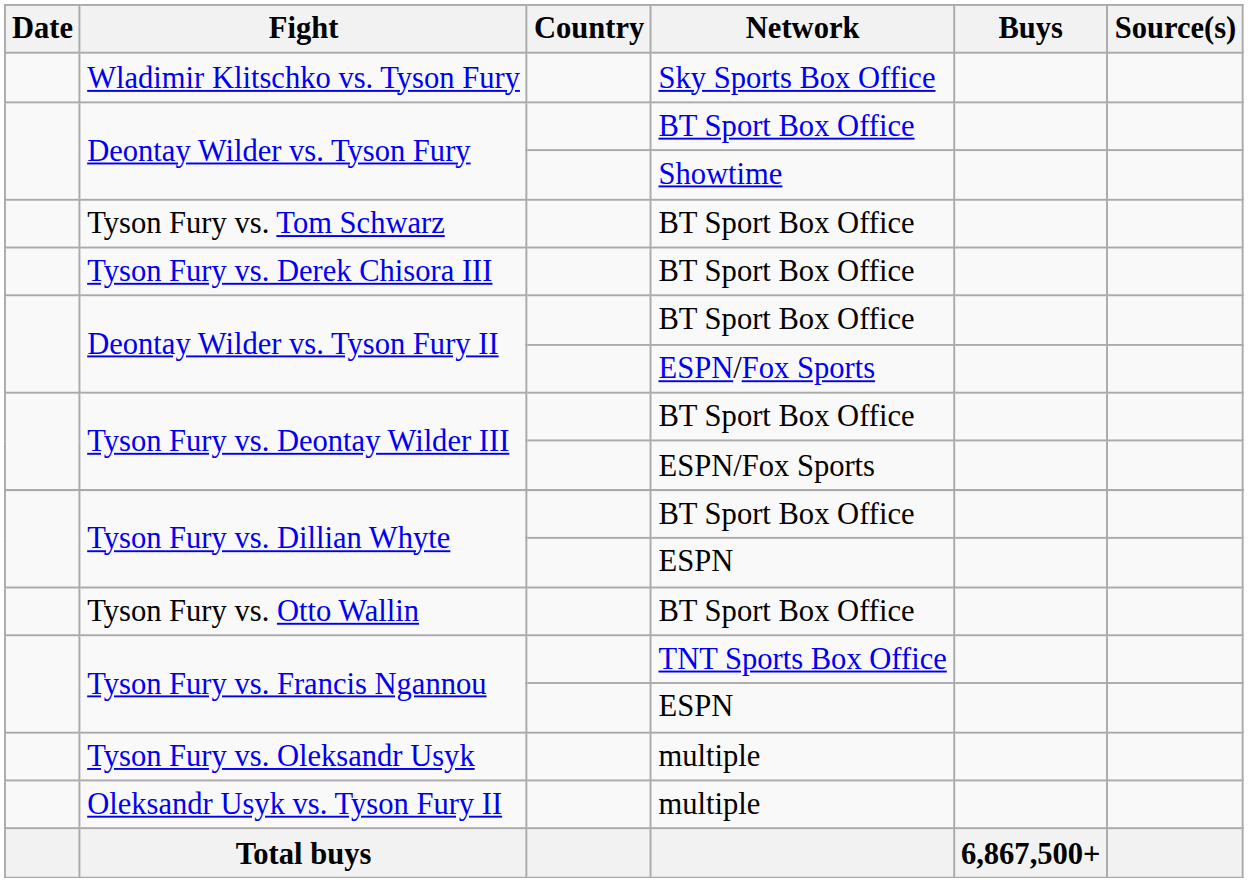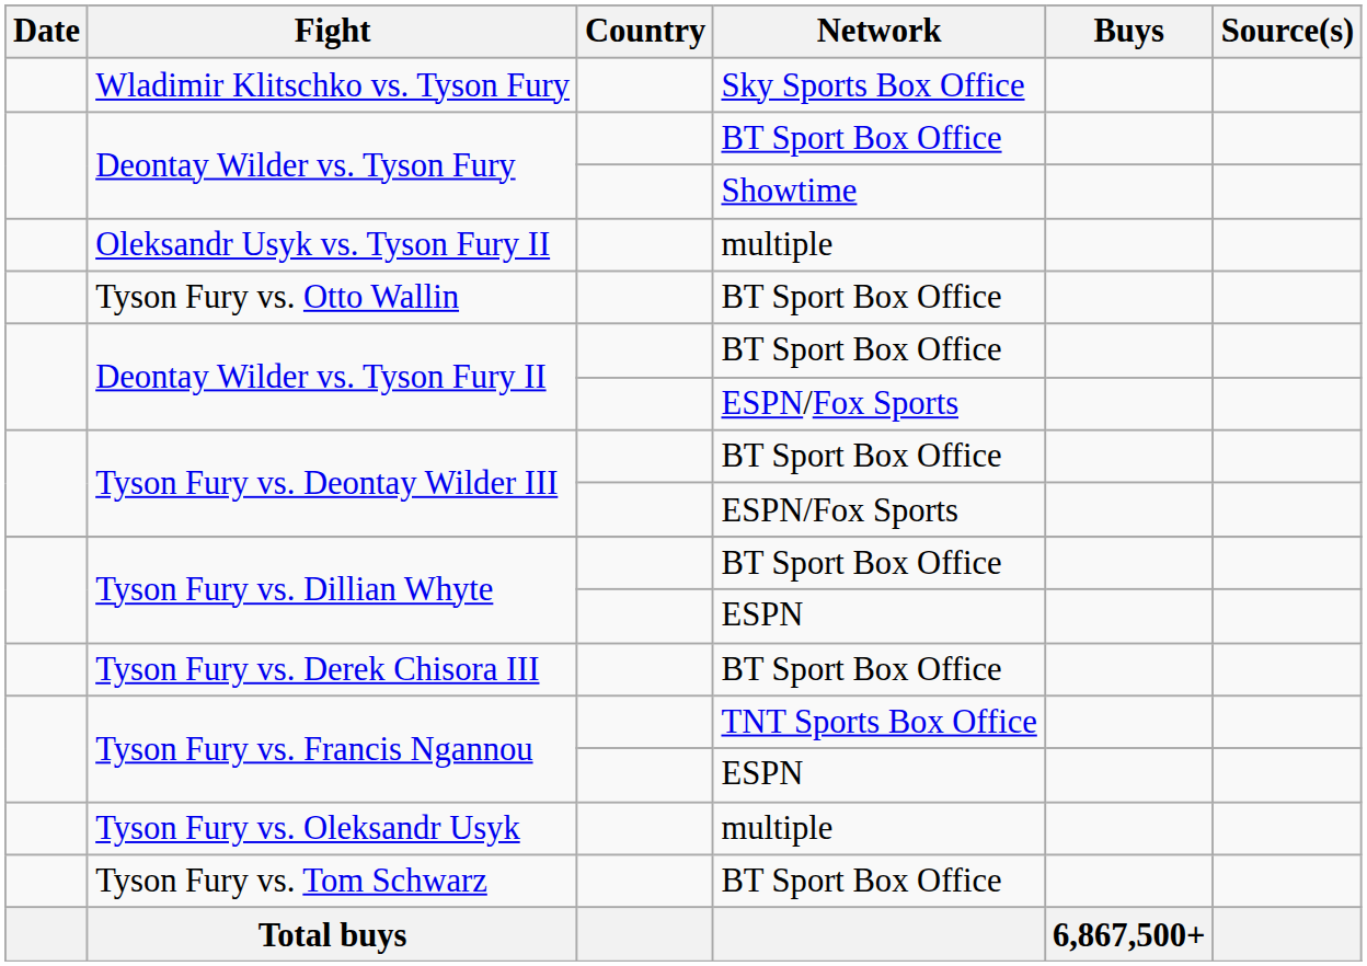rows swapped: Tyson Fury vs. Tom Schwarz <-> Oleksandr Usyk vs. Tyson Fury II
rows swapped: Tyson Fury vs. Otto Wallin <-> Tyson Fury vs. Derek Chisora III
